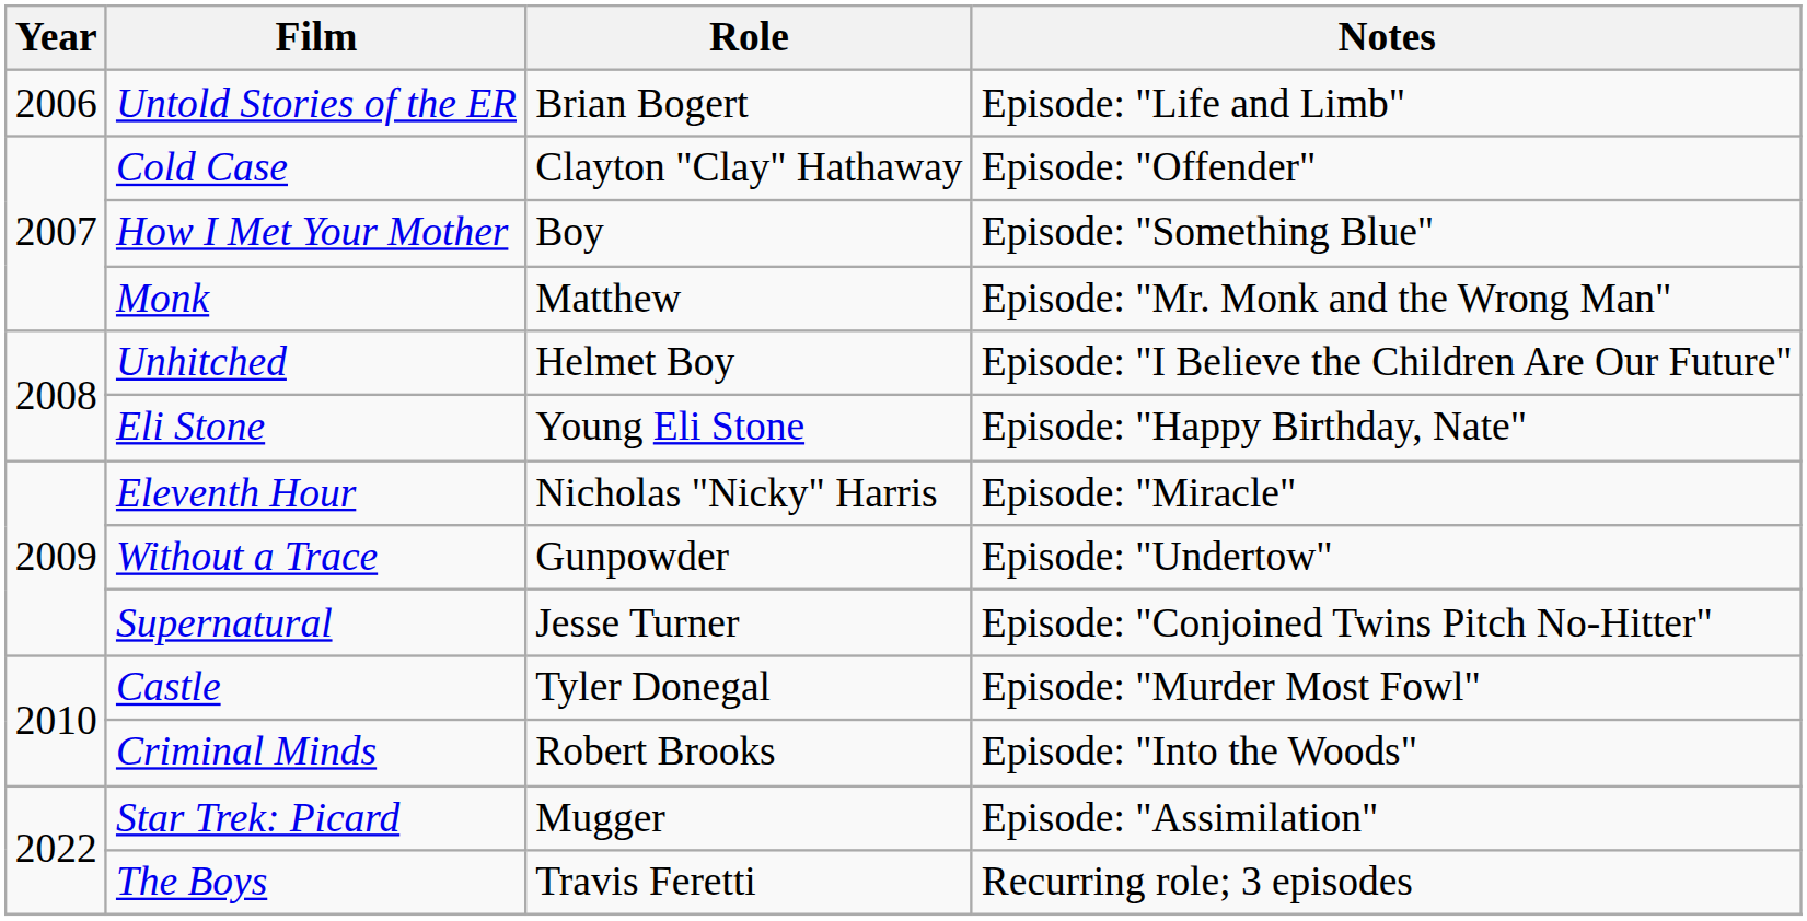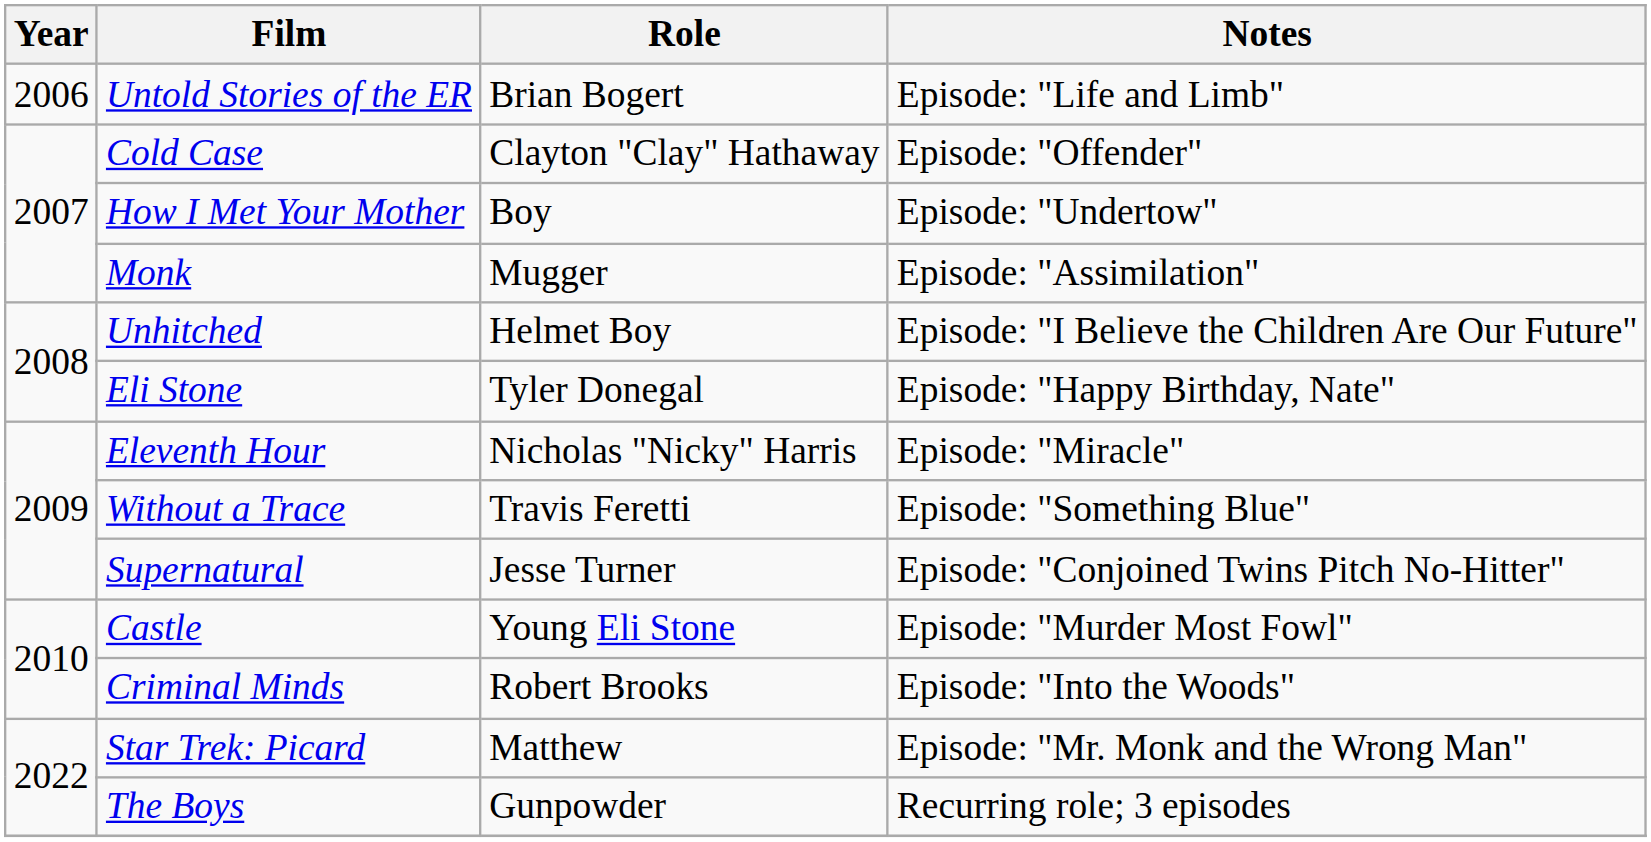How I Met Your Mother | Notes: Episode: "Something Blue" -> Episode: "Undertow"
Monk | Role: Matthew -> Mugger
Monk | Notes: Episode: "Mr. Monk and the Wrong Man" -> Episode: "Assimilation"
Eli Stone | Role: Young Eli Stone -> Tyler Donegal
Without a Trace | Role: Gunpowder -> Travis Feretti
Without a Trace | Notes: Episode: "Undertow" -> Episode: "Something Blue"
Castle | Role: Tyler Donegal -> Young Eli Stone
Star Trek: Picard | Role: Mugger -> Matthew
Star Trek: Picard | Notes: Episode: "Assimilation" -> Episode: "Mr. Monk and the Wrong Man"
The Boys | Role: Travis Feretti -> Gunpowder
